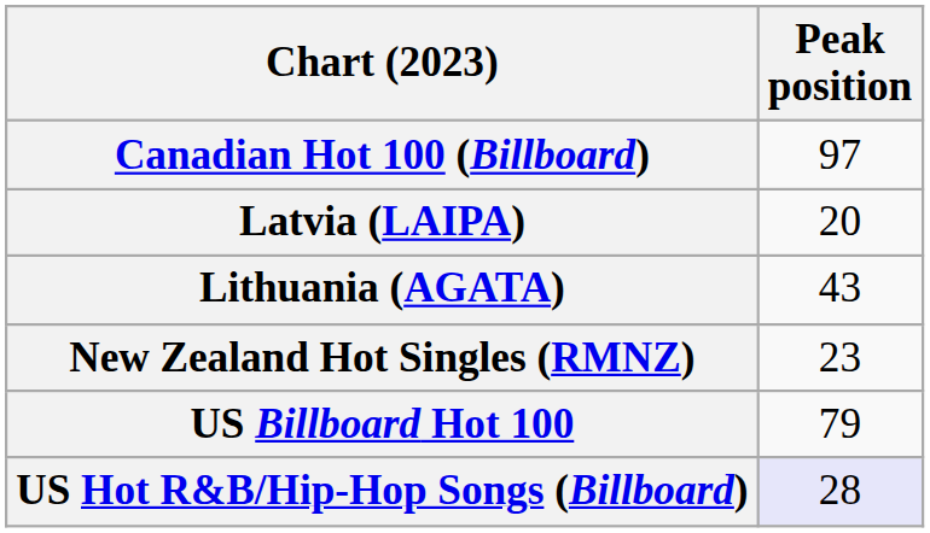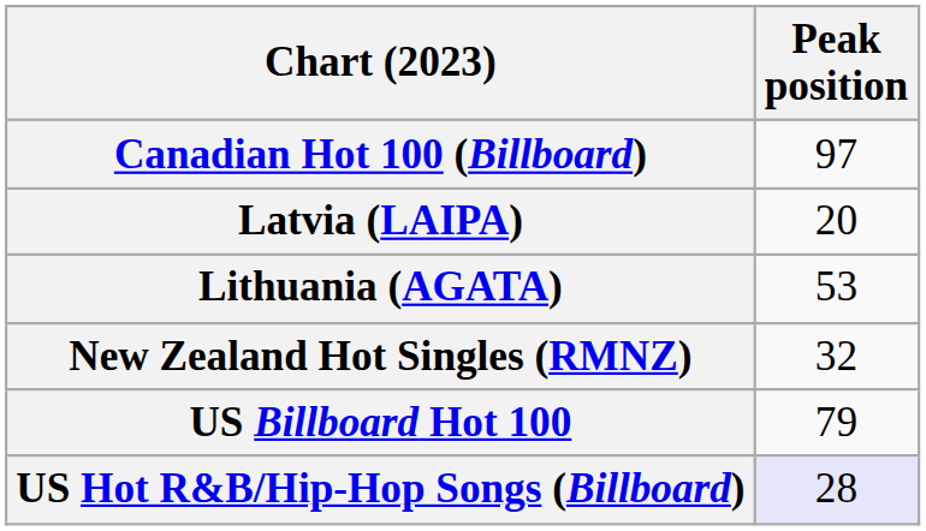Lithuania (AGATA) | Peak position: 43 -> 53
New Zealand Hot Singles (RMNZ) | Peak position: 23 -> 32
